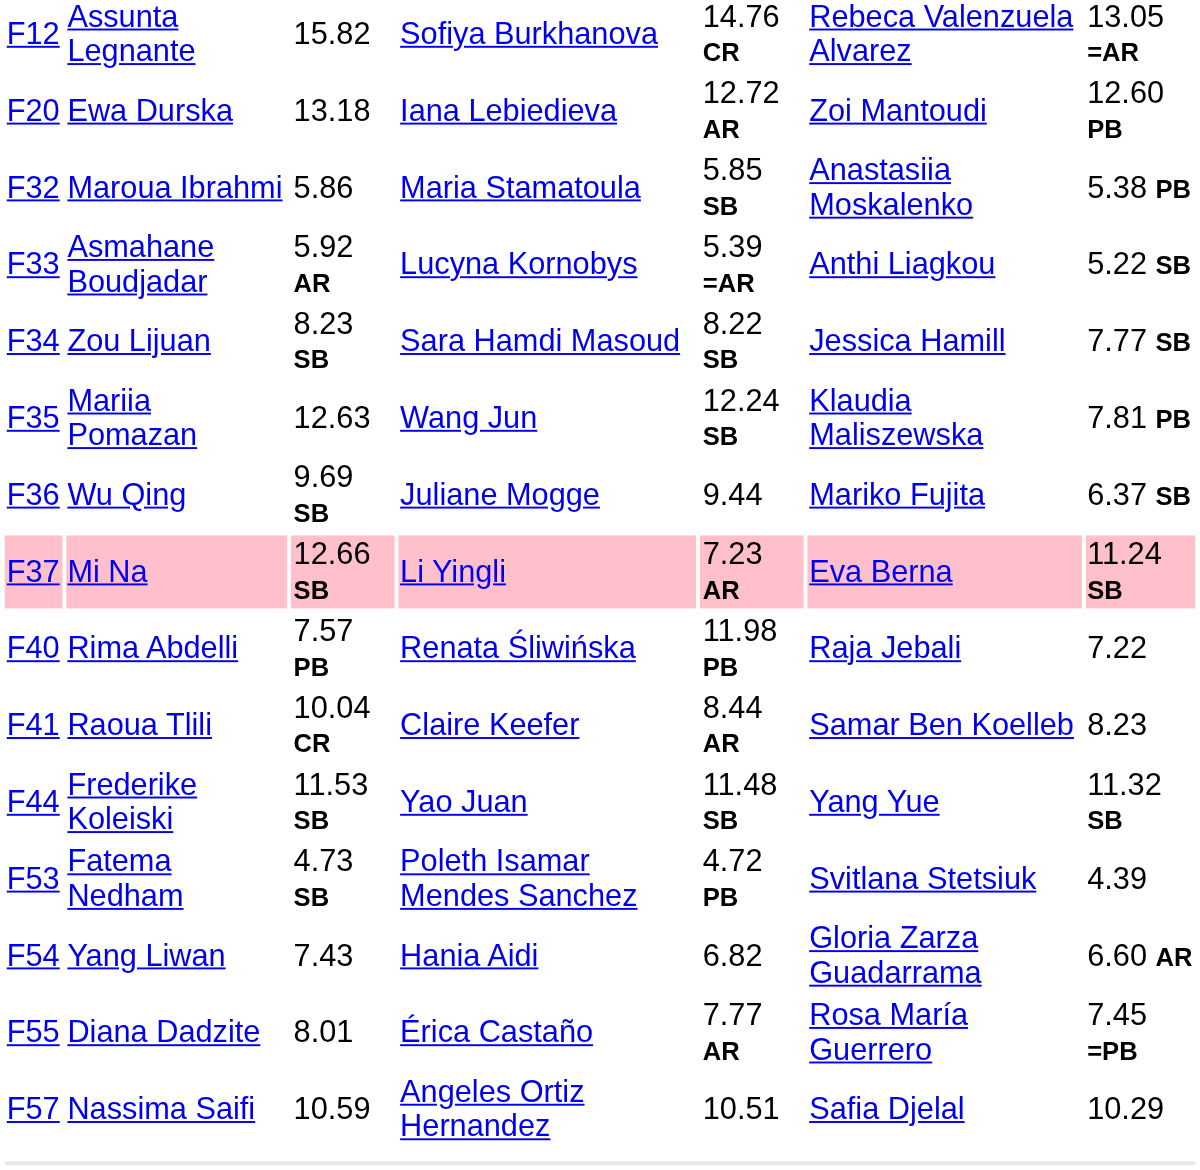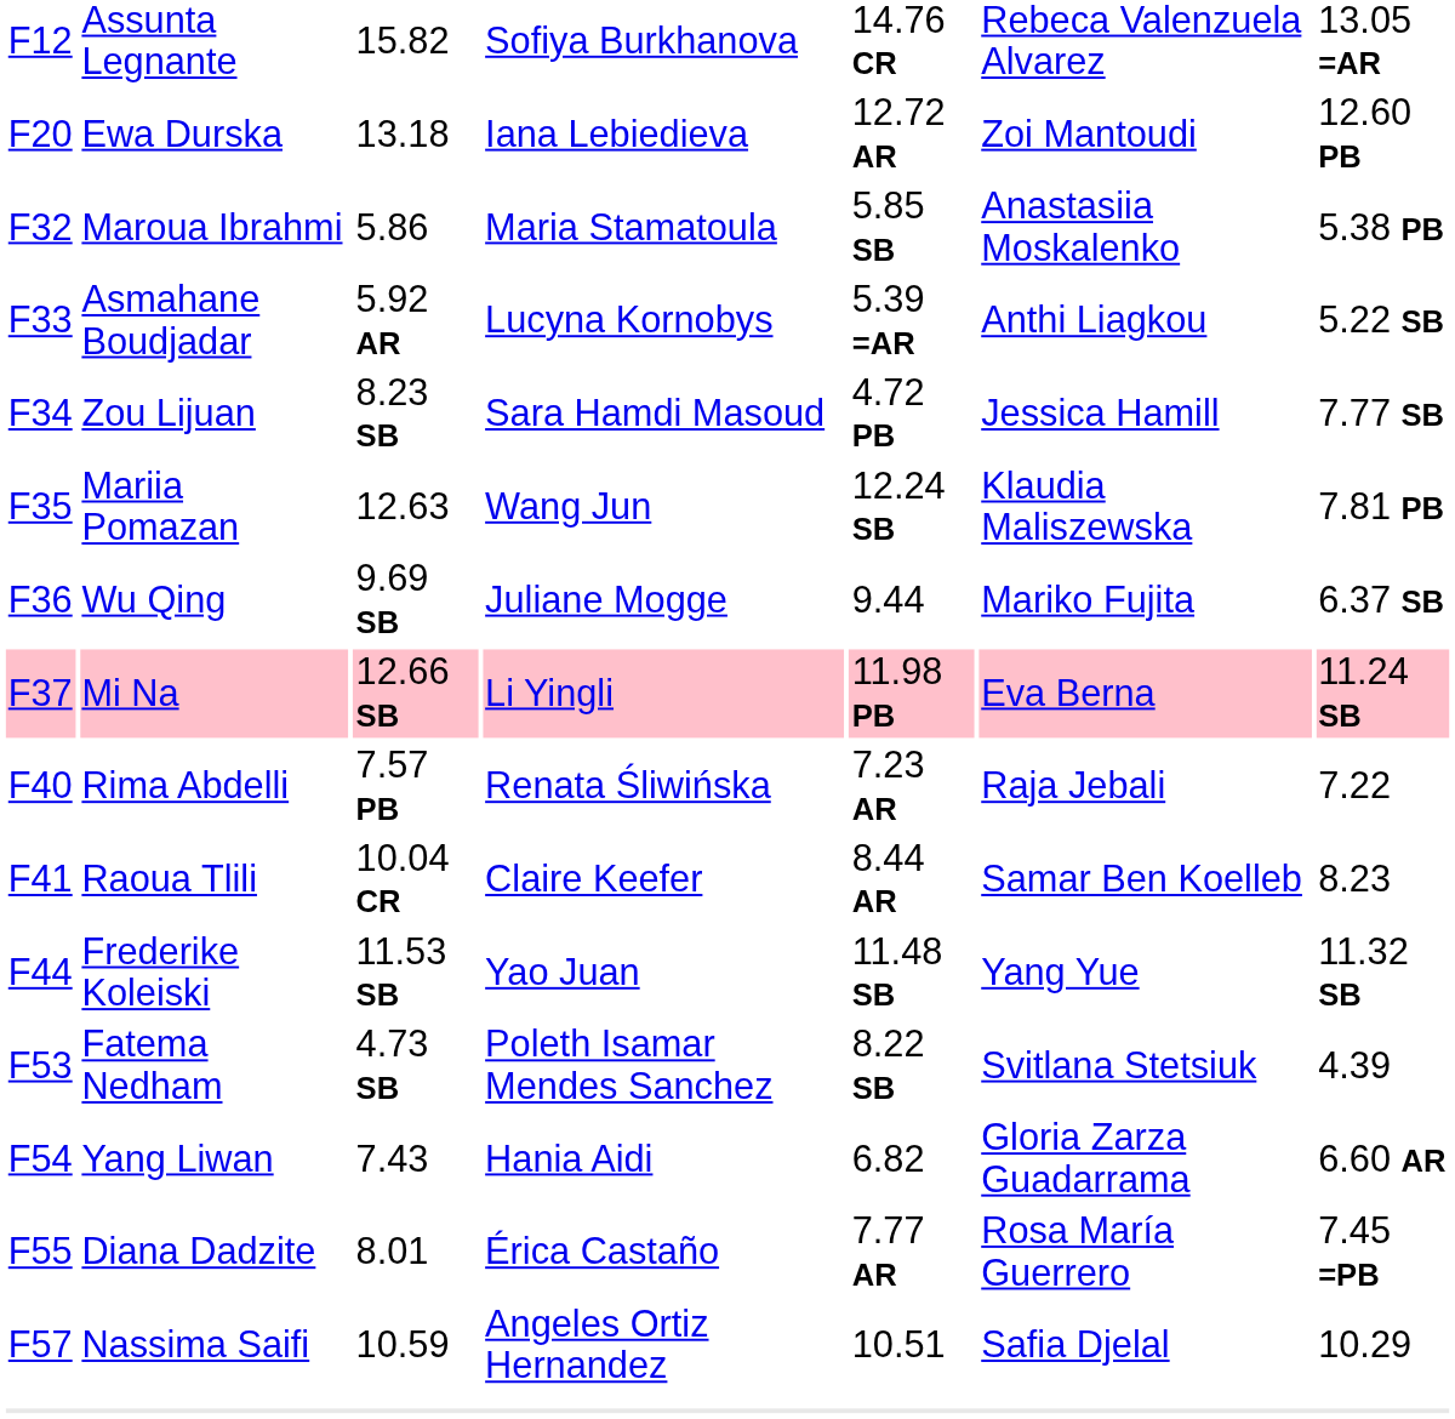Zou Lijuan | column 5: 8.22 SB -> 4.72 PB
Mi Na | column 5: 7.23 AR -> 11.98 PB
Rima Abdelli | column 5: 11.98 PB -> 7.23 AR
Fatema Nedham | column 5: 4.72 PB -> 8.22 SB
